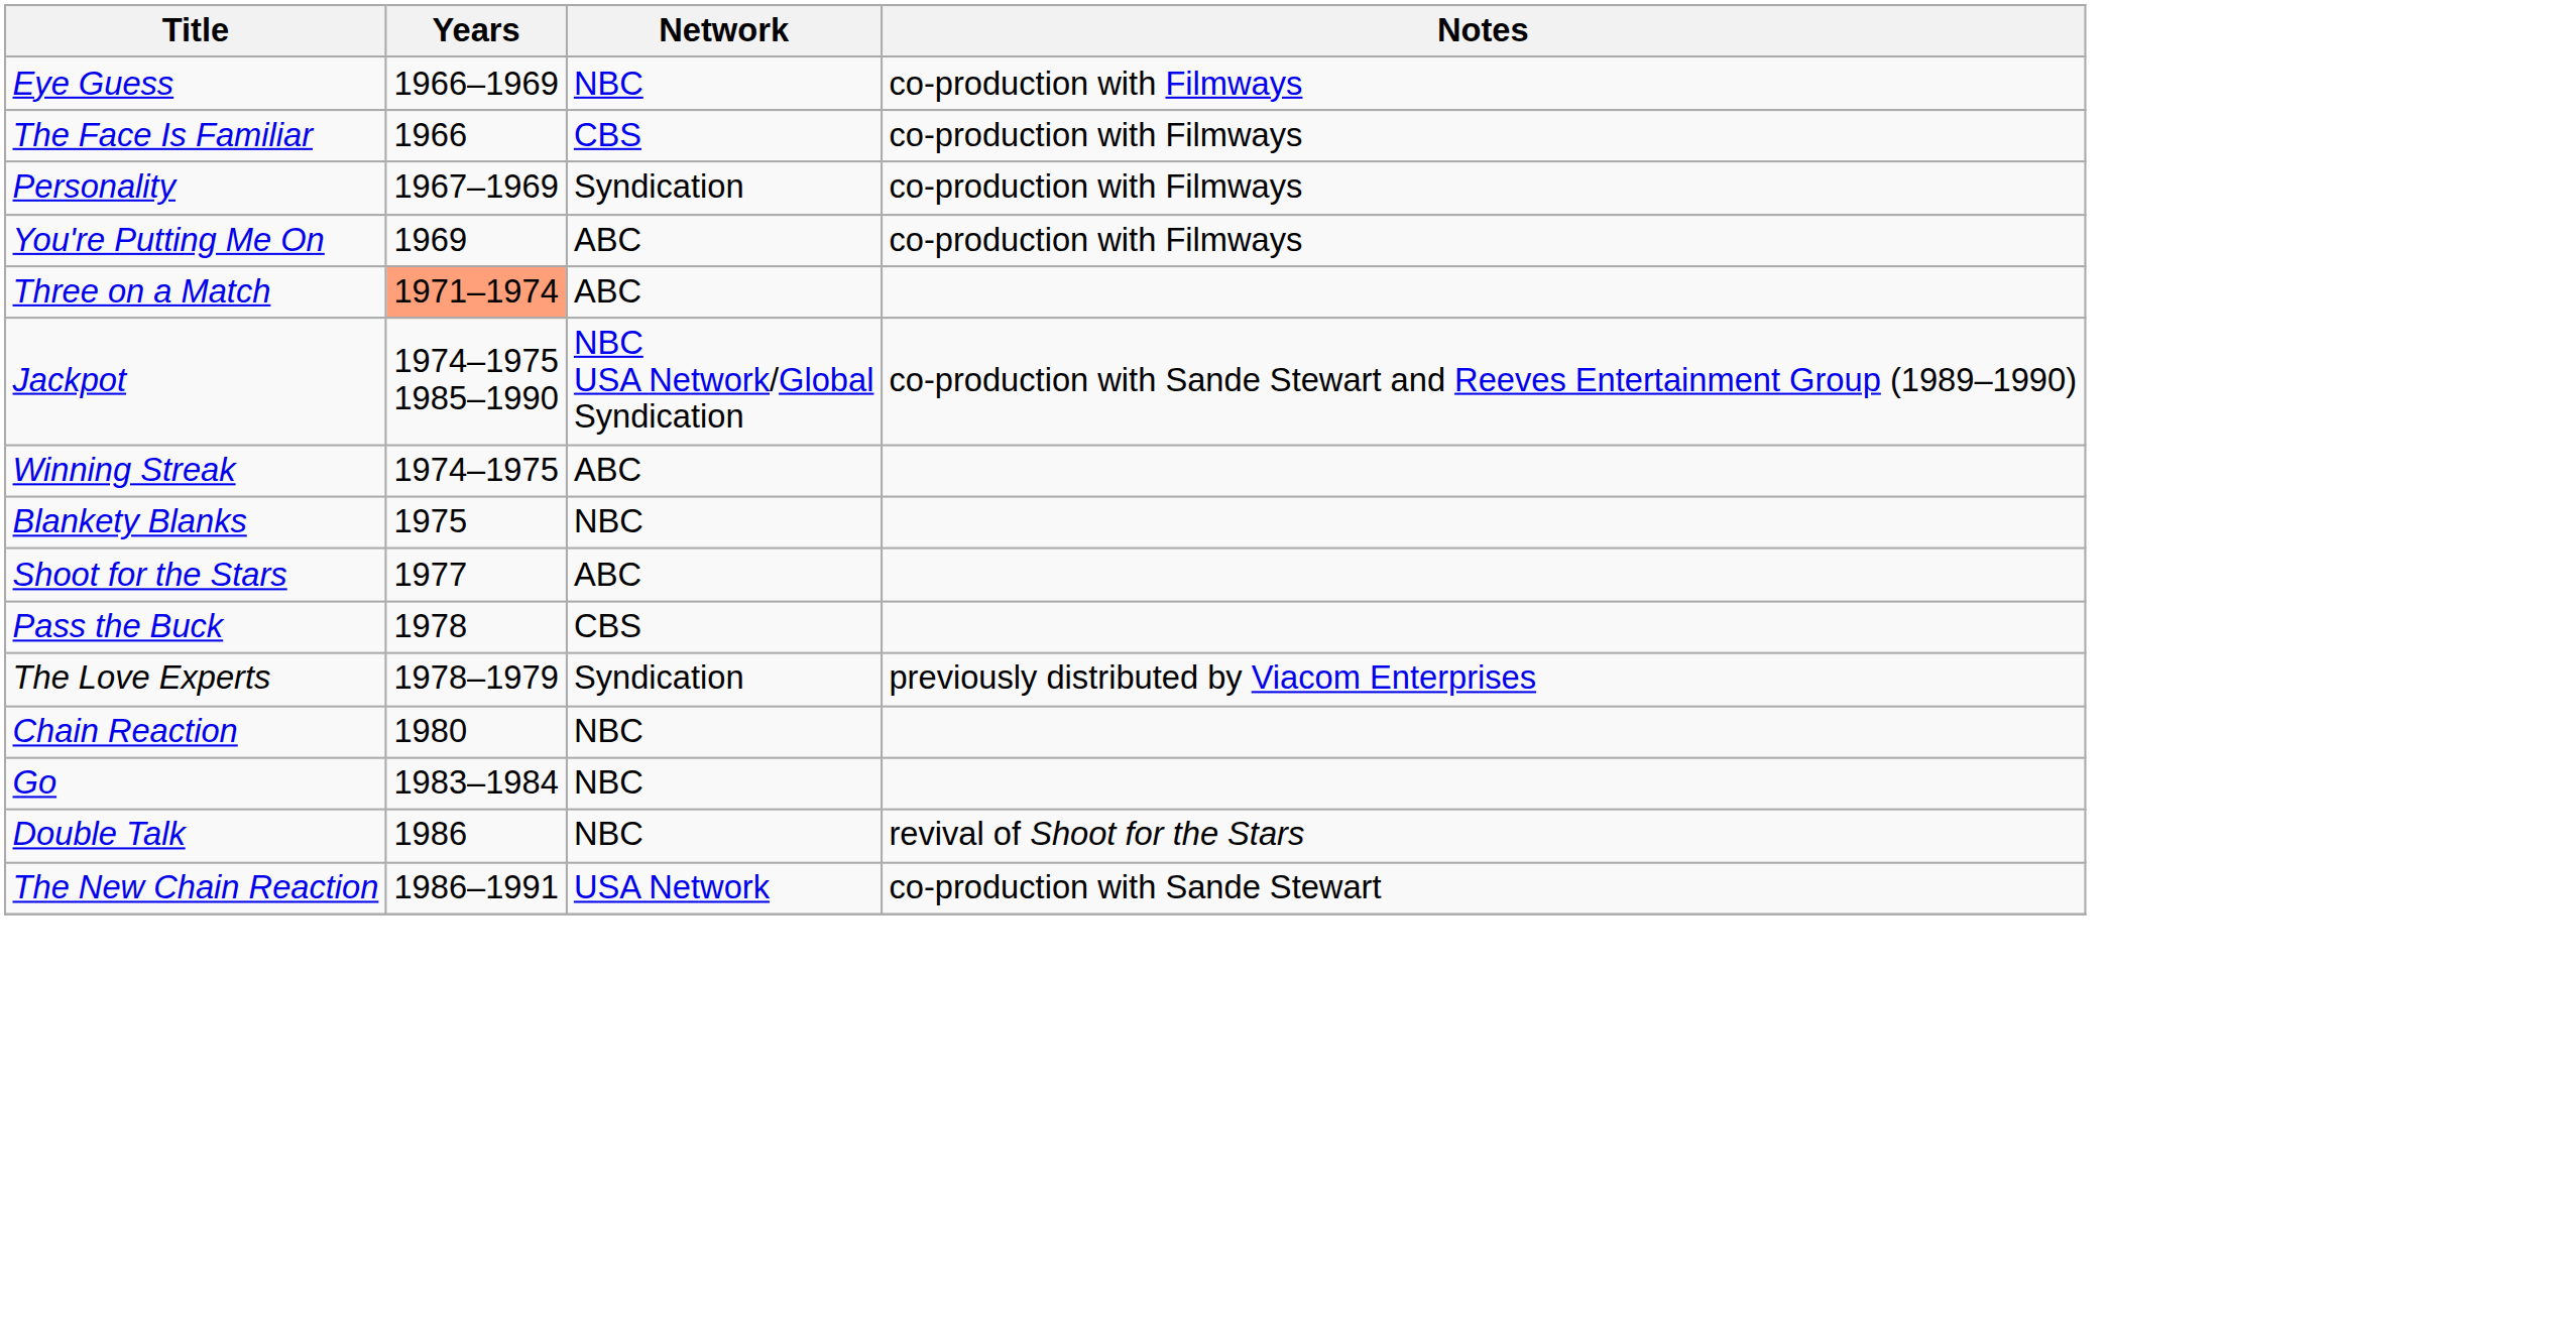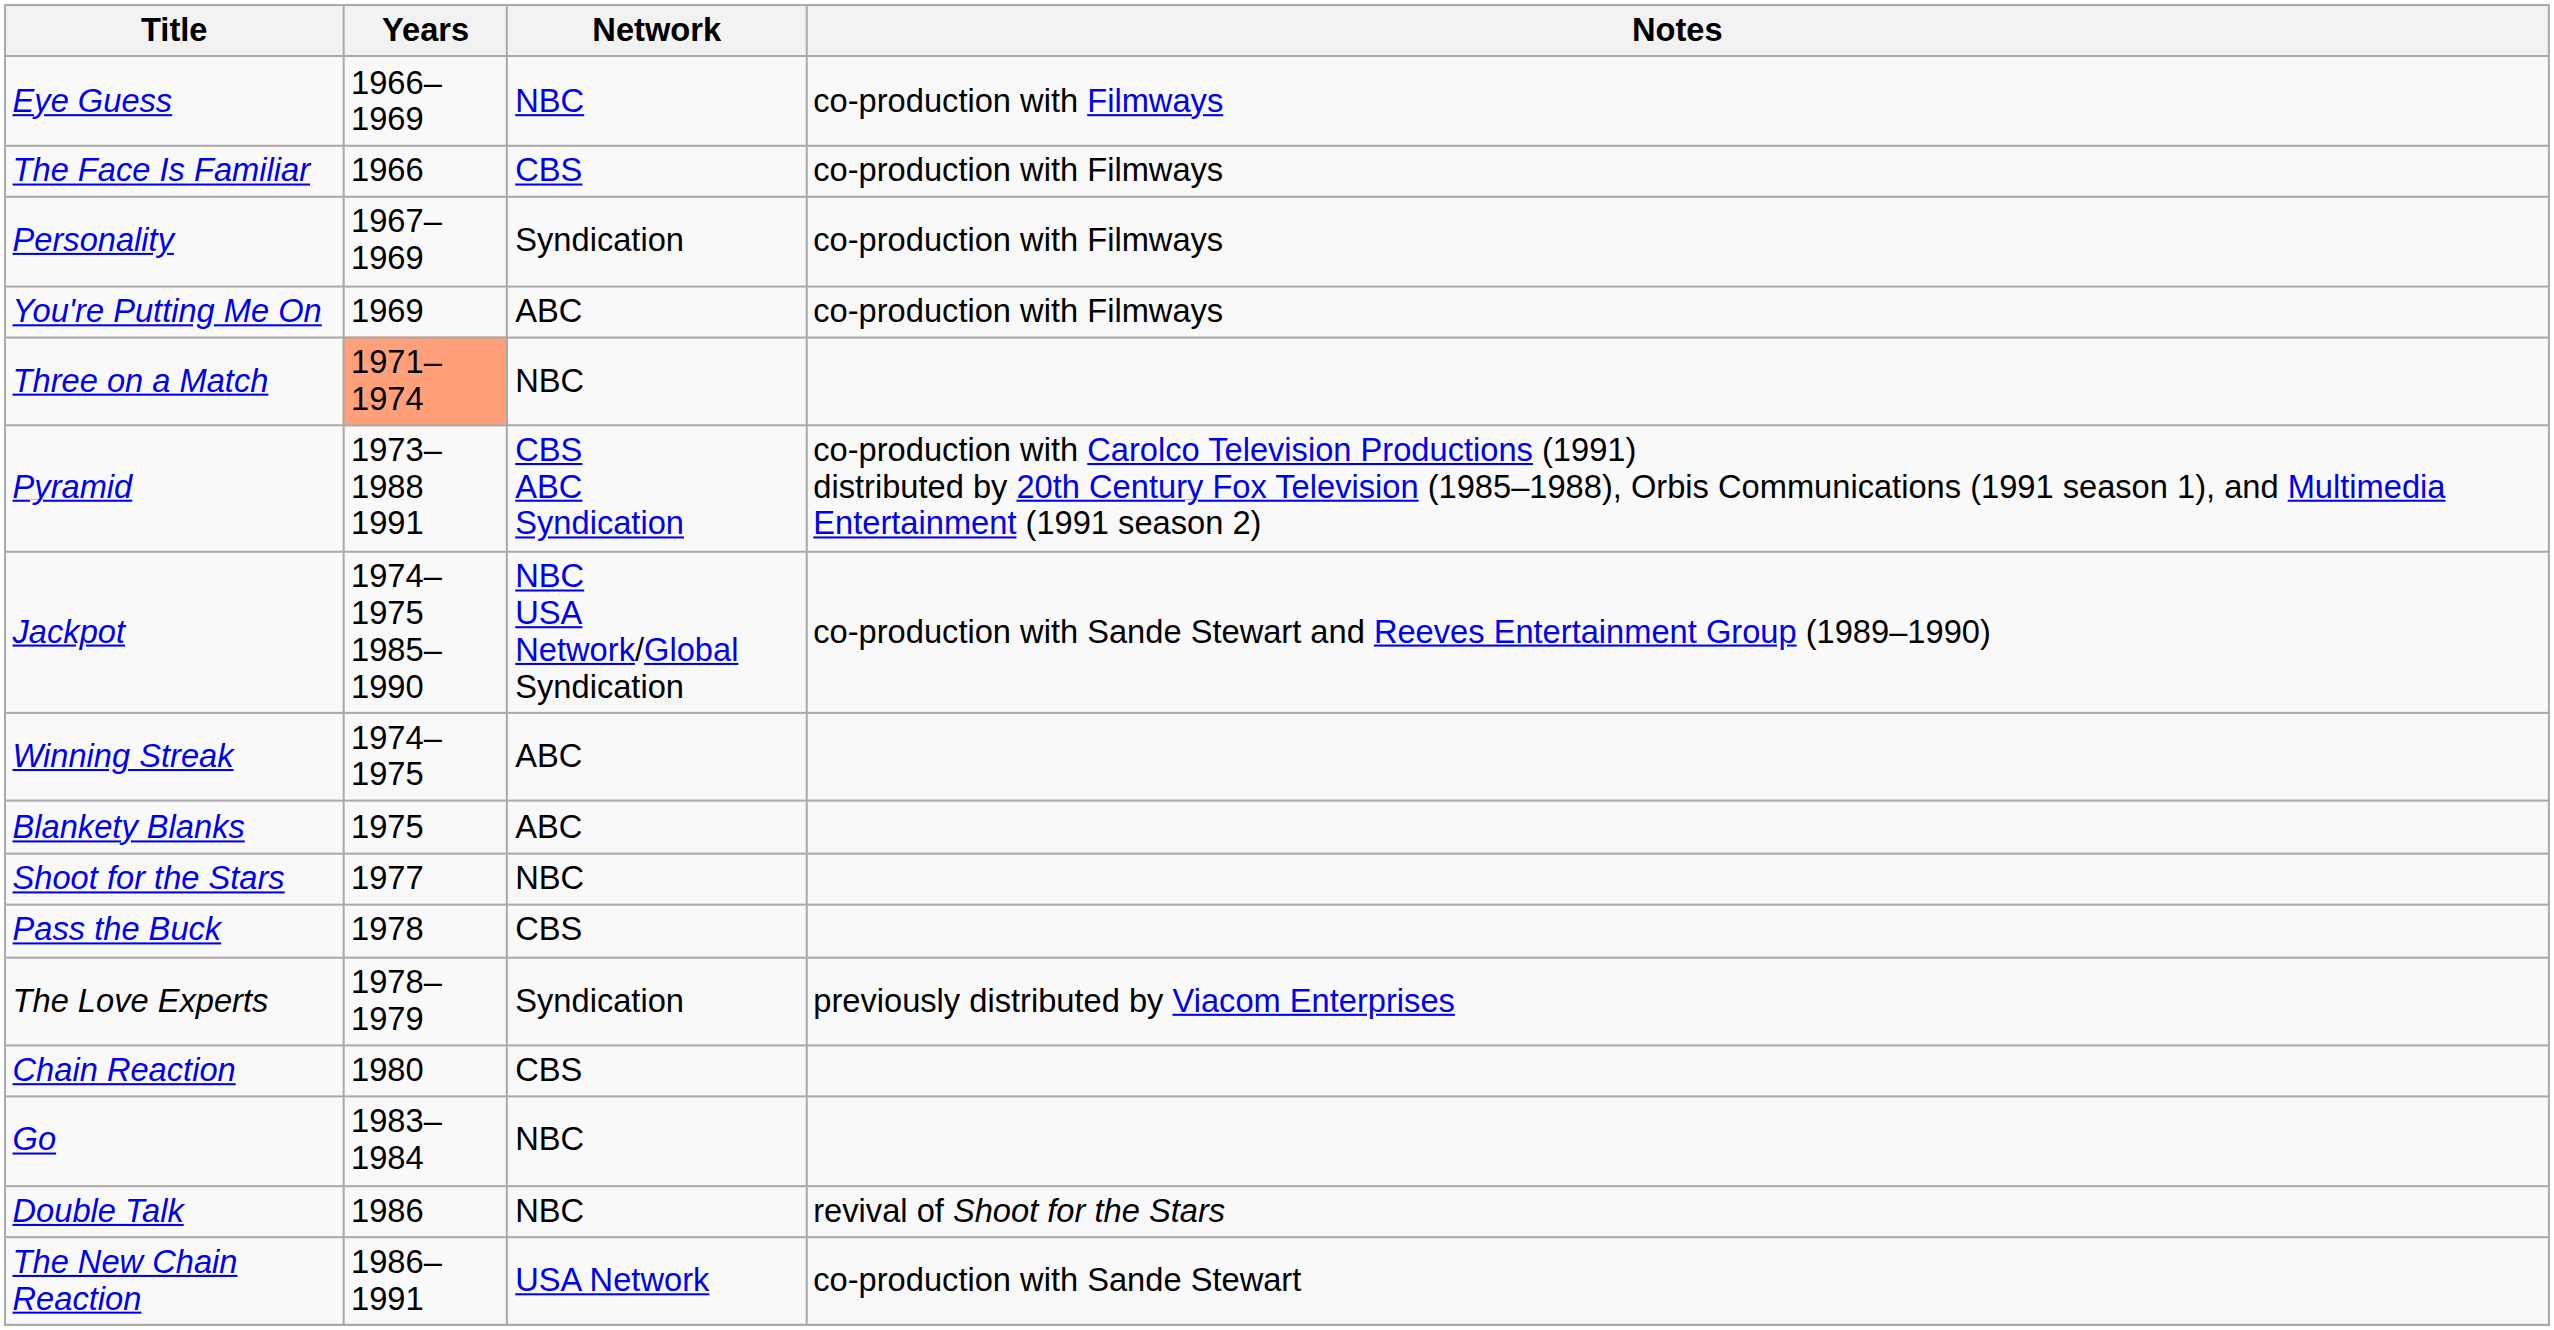Three on a Match | Network: ABC -> NBC
+ row: Pyramid | 1973–1988 1991 | CBS ABC Syndication | co-production with Carolco Television Productions (1991) distributed by 20th Century Fox Television (1985–1988), Orbis Communications (1991 season 1), and Multimedia Entertainment (1991 season 2)
Blankety Blanks | Network: NBC -> ABC
Shoot for the Stars | Network: ABC -> NBC
Chain Reaction | Network: NBC -> CBS
